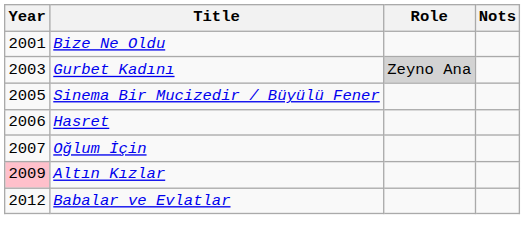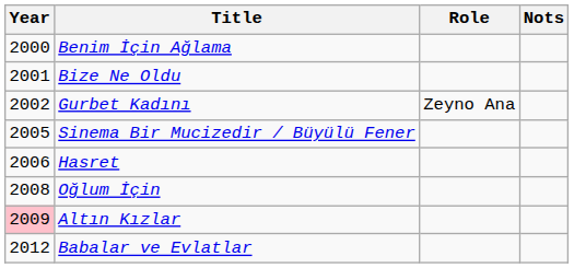+ row: 2000 | Benim İçin Ağlama
Gurbet Kadını | Year: 2003 -> 2002
Gurbet Kadını | Role: lightgrey background -> no background
Oğlum İçin | Year: 2007 -> 2008
